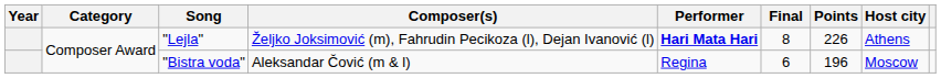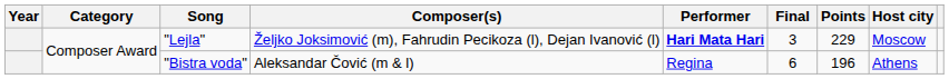"Lejla" | Final: 8 -> 3
"Lejla" | Points: 226 -> 229
"Lejla" | Host city: Athens -> Moscow
"Bistra voda" | Host city: Moscow -> Athens
